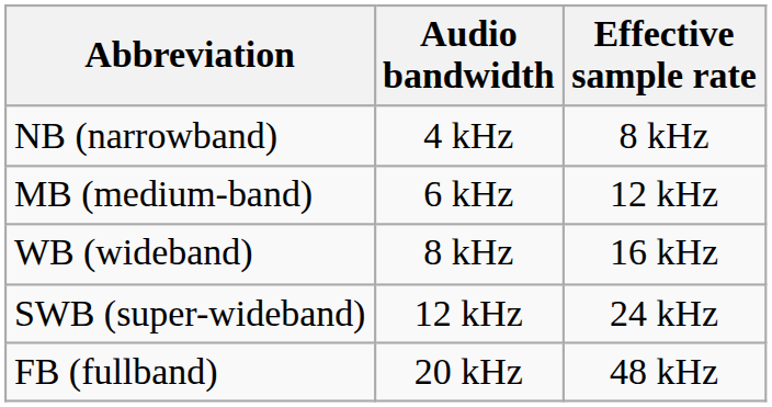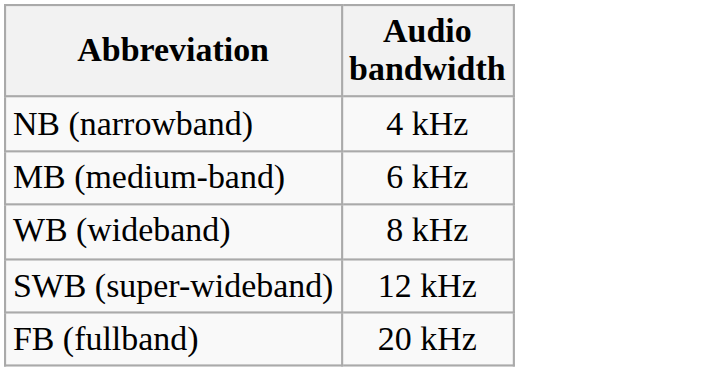- column: Effective sample rate | 8 kHz | 12 kHz | 16 kHz | 24 kHz | 48 kHz
